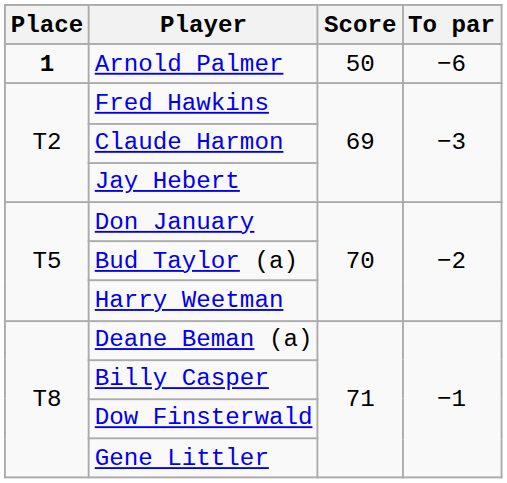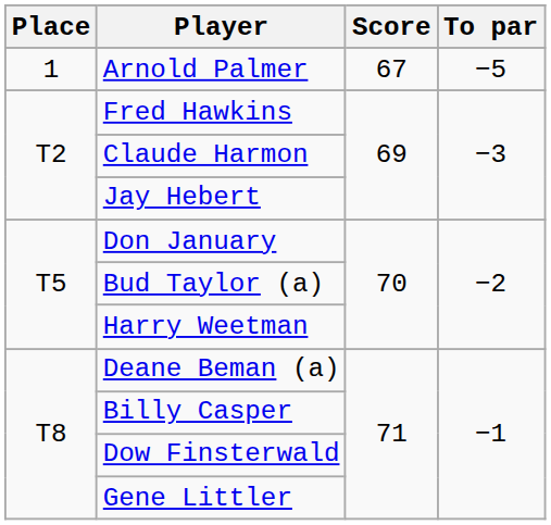Arnold Palmer | Place: bold -> normal
Arnold Palmer | Score: 50 -> 67
Arnold Palmer | To par: −6 -> −5
